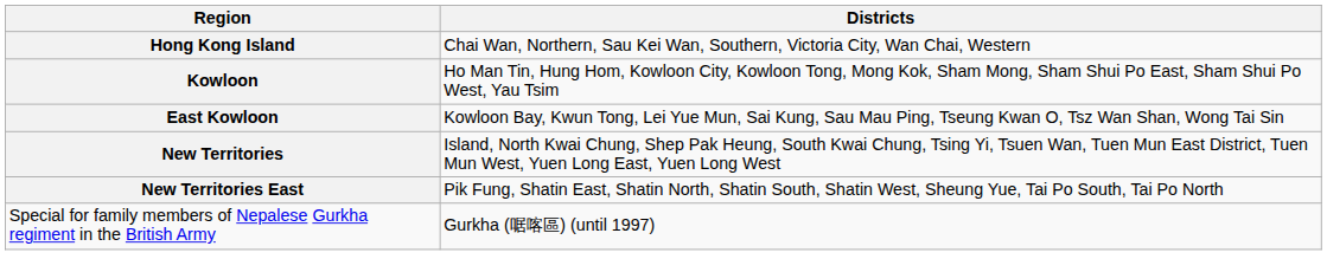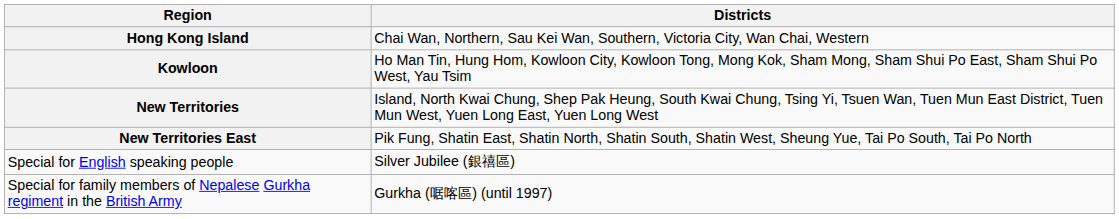- row: East Kowloon | Kowloon Bay, Kwun Tong, Lei Yue Mun, Sai Kung, Sau Mau Ping, Tseung Kwan O, Tsz Wan Shan, Wong Tai Sin
+ row: Special for English speaking people | Silver Jubilee (銀禧區)
